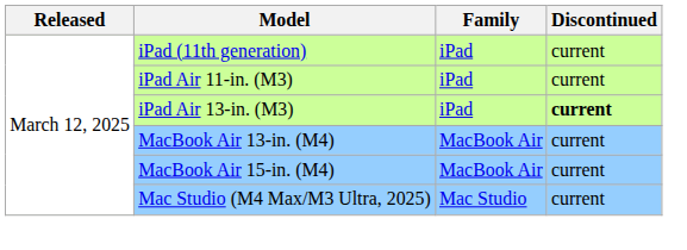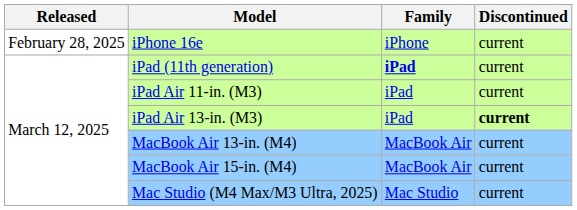+ row: February 28, 2025 | iPhone 16e | iPhone | current
iPad (11th generation) | Family: normal -> bold
